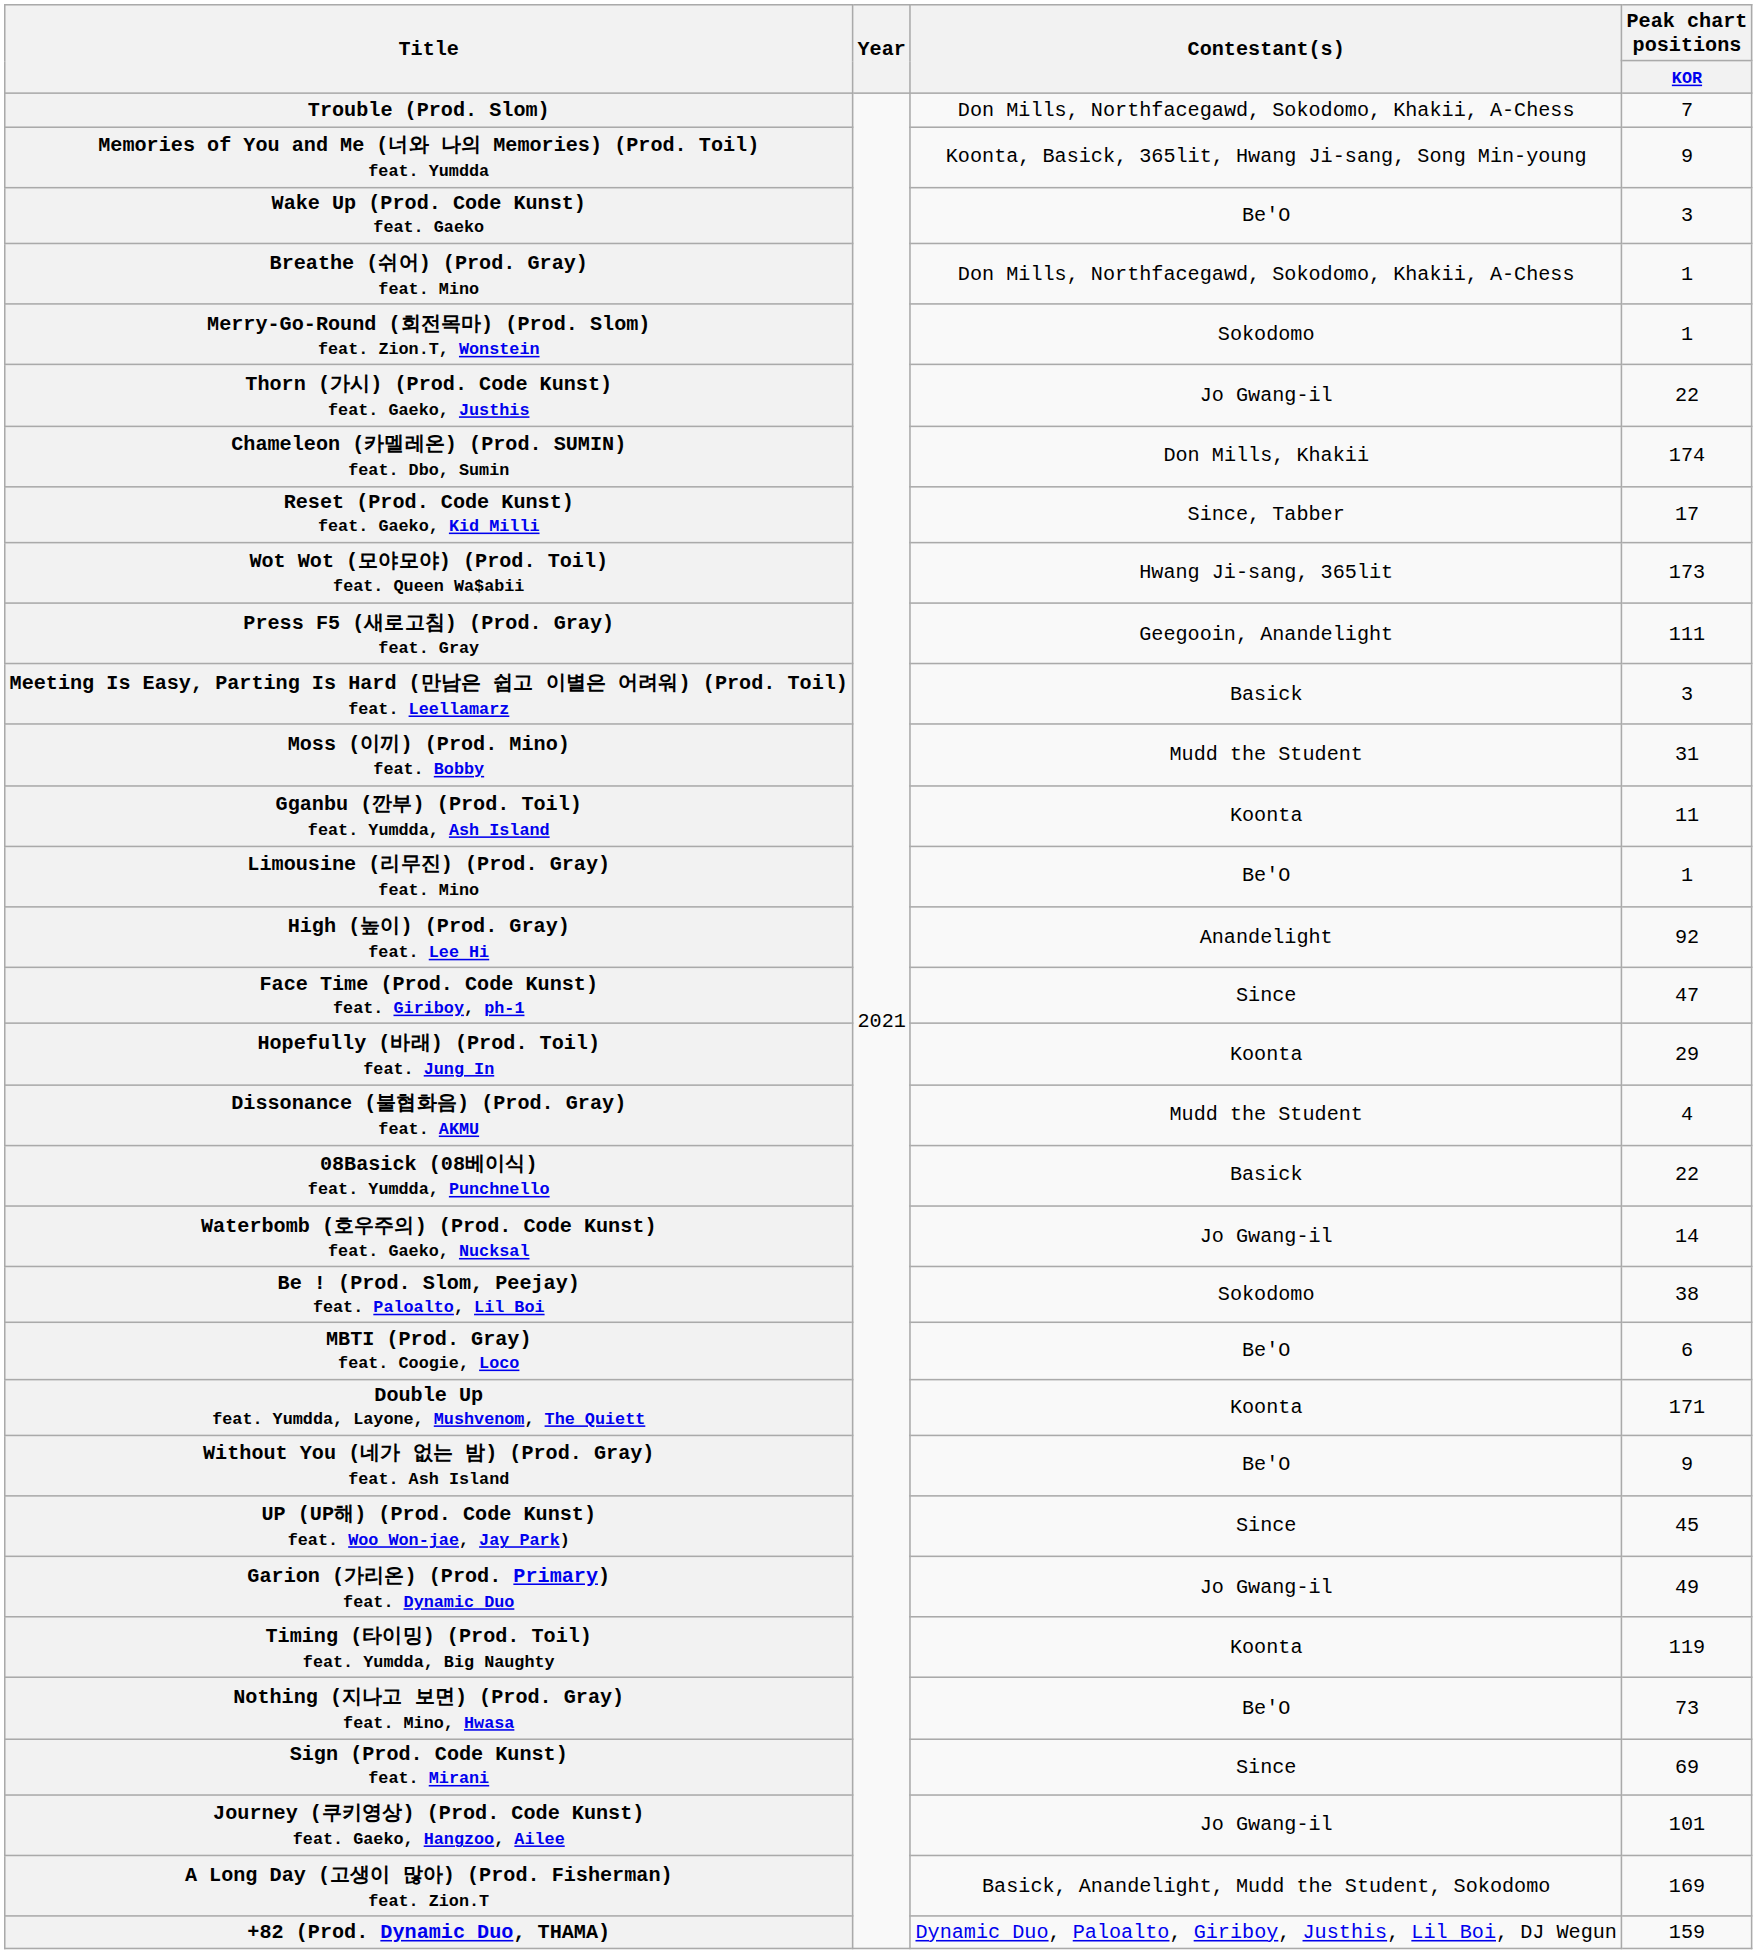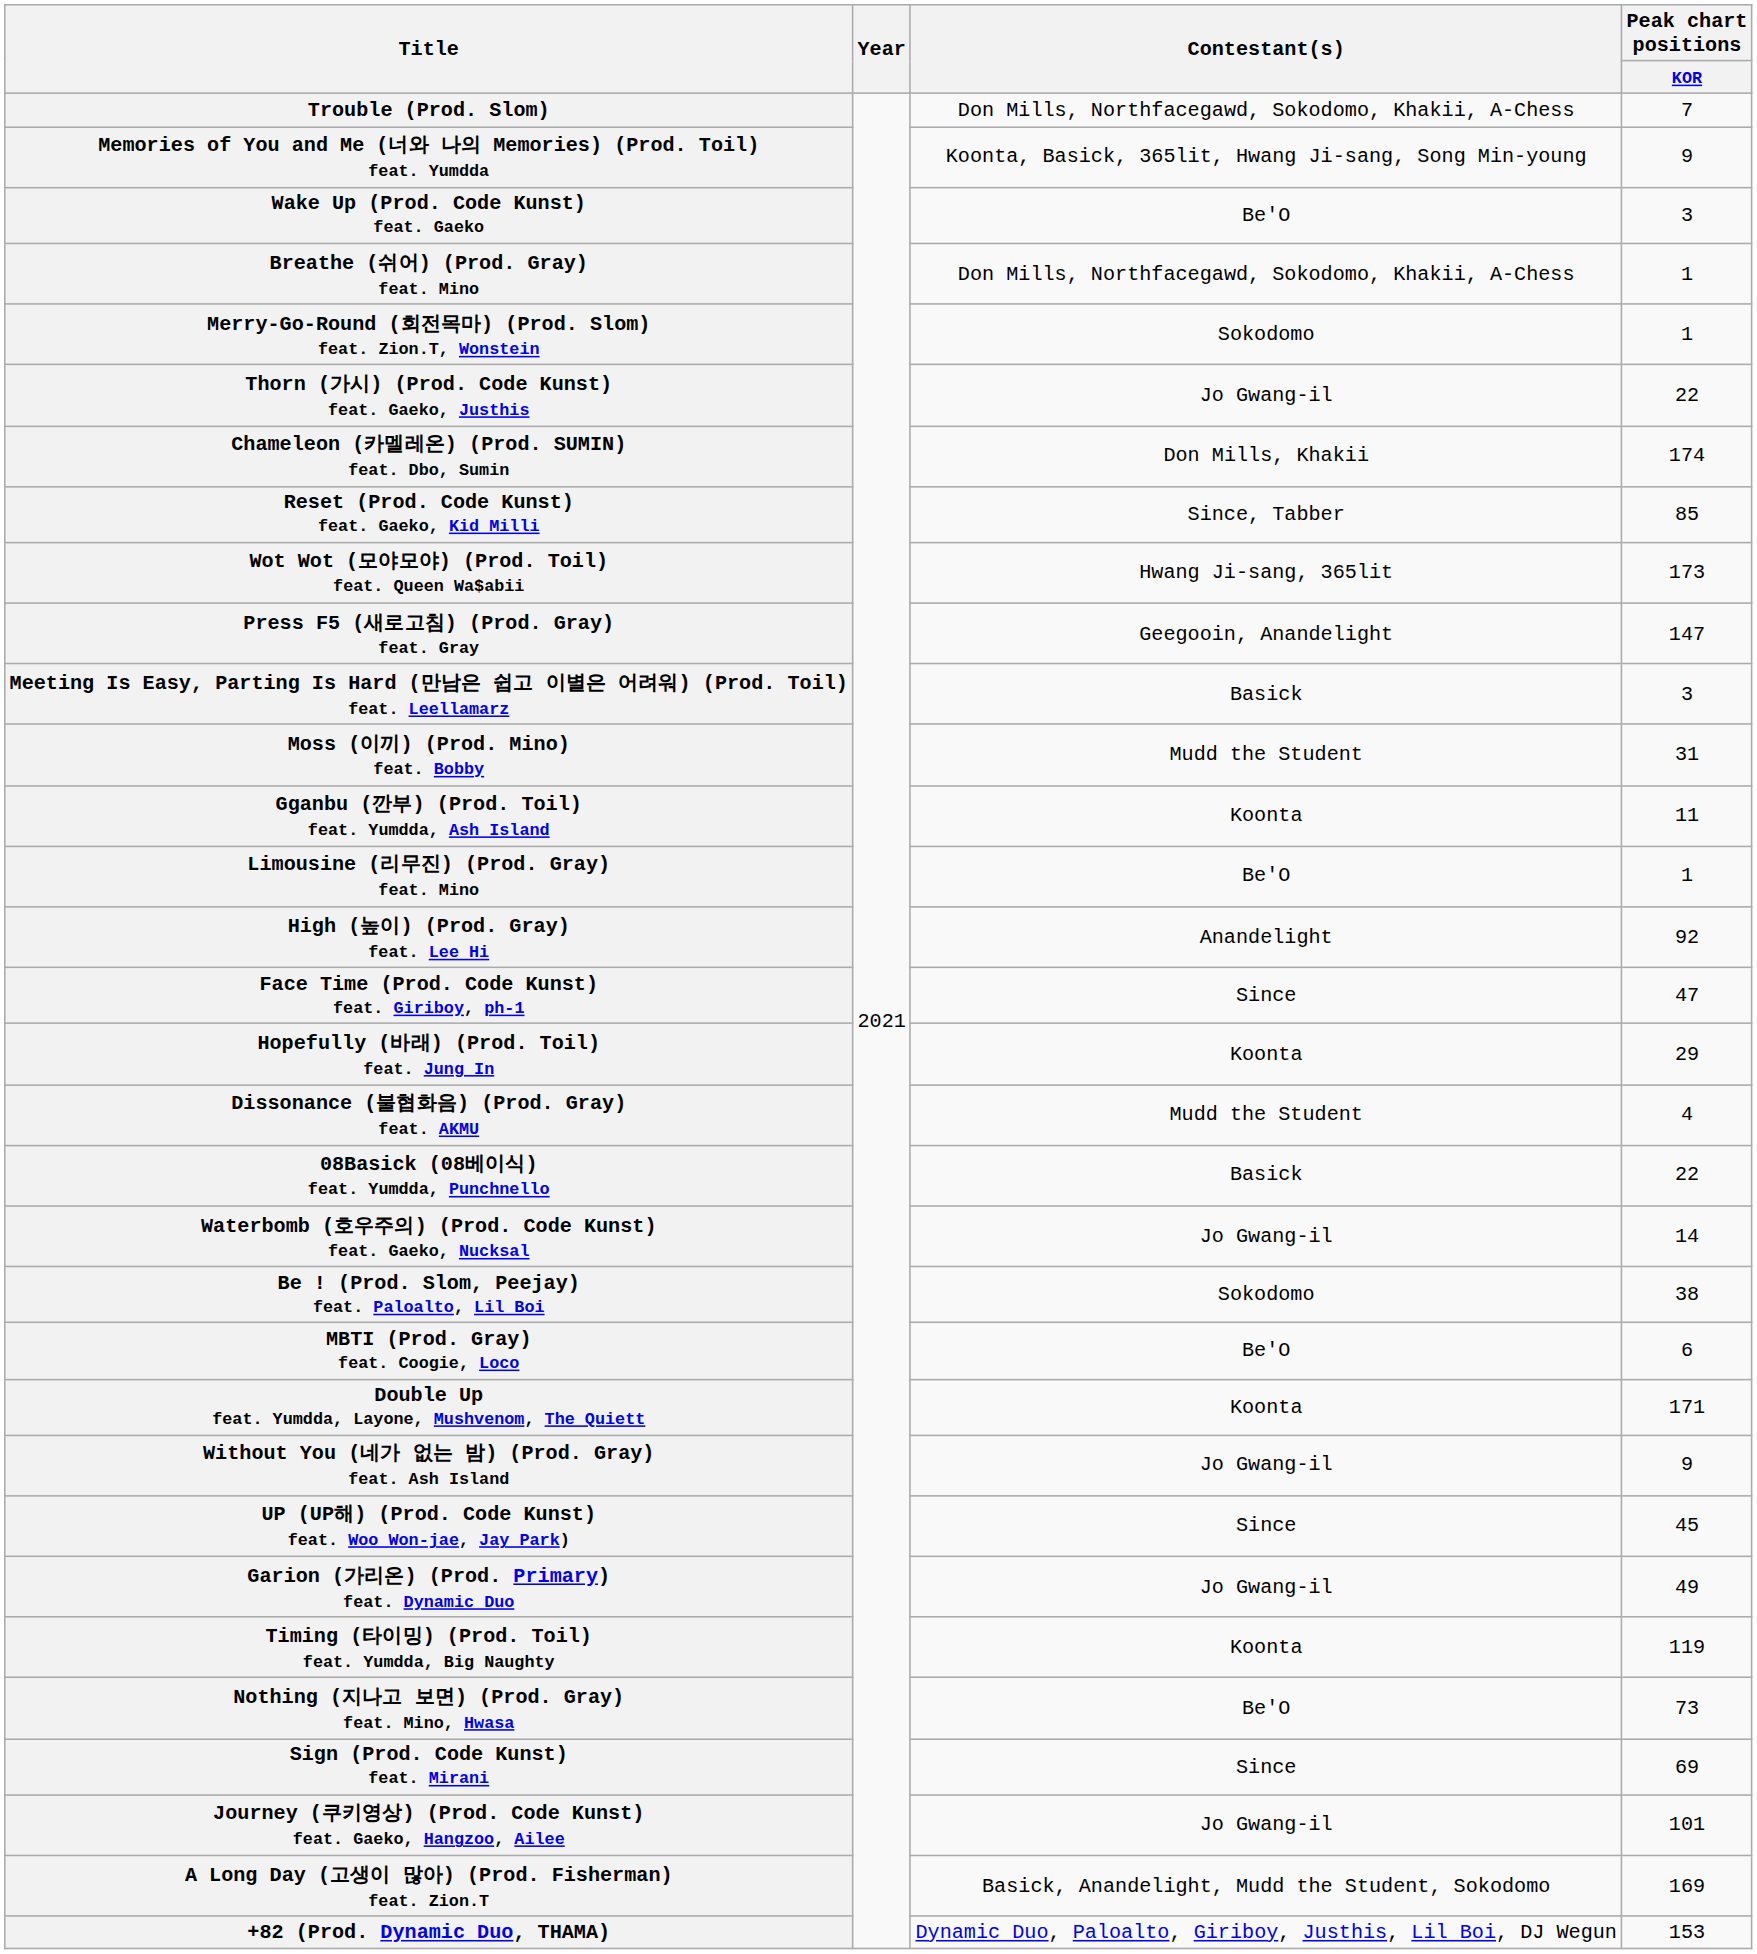Reset (Prod. Code Kunst) feat. Gaeko, Kid Milli | Peak chart positions / KOR: 17 -> 85
Press F5 (새로고침) (Prod. Gray) feat. Gray | Peak chart positions / KOR: 111 -> 147
Without You (네가 없는 밤) (Prod. Gray) feat. Ash Island | Contestant(s): Be'O -> Jo Gwang-il
+82 (Prod. Dynamic Duo, THAMA) | Peak chart positions / KOR: 159 -> 153
